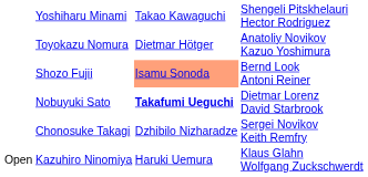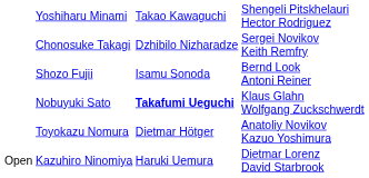rows swapped: Toyokazu Nomura <-> Chonosuke Takagi
Shozo Fujii | column 3: lightsalmon background -> no background
Nobuyuki Sato | column 4: Dietmar Lorenz David Starbrook -> Klaus Glahn Wolfgang Zuckschwerdt
Kazuhiro Ninomiya | column 4: Klaus Glahn Wolfgang Zuckschwerdt -> Dietmar Lorenz David Starbrook
